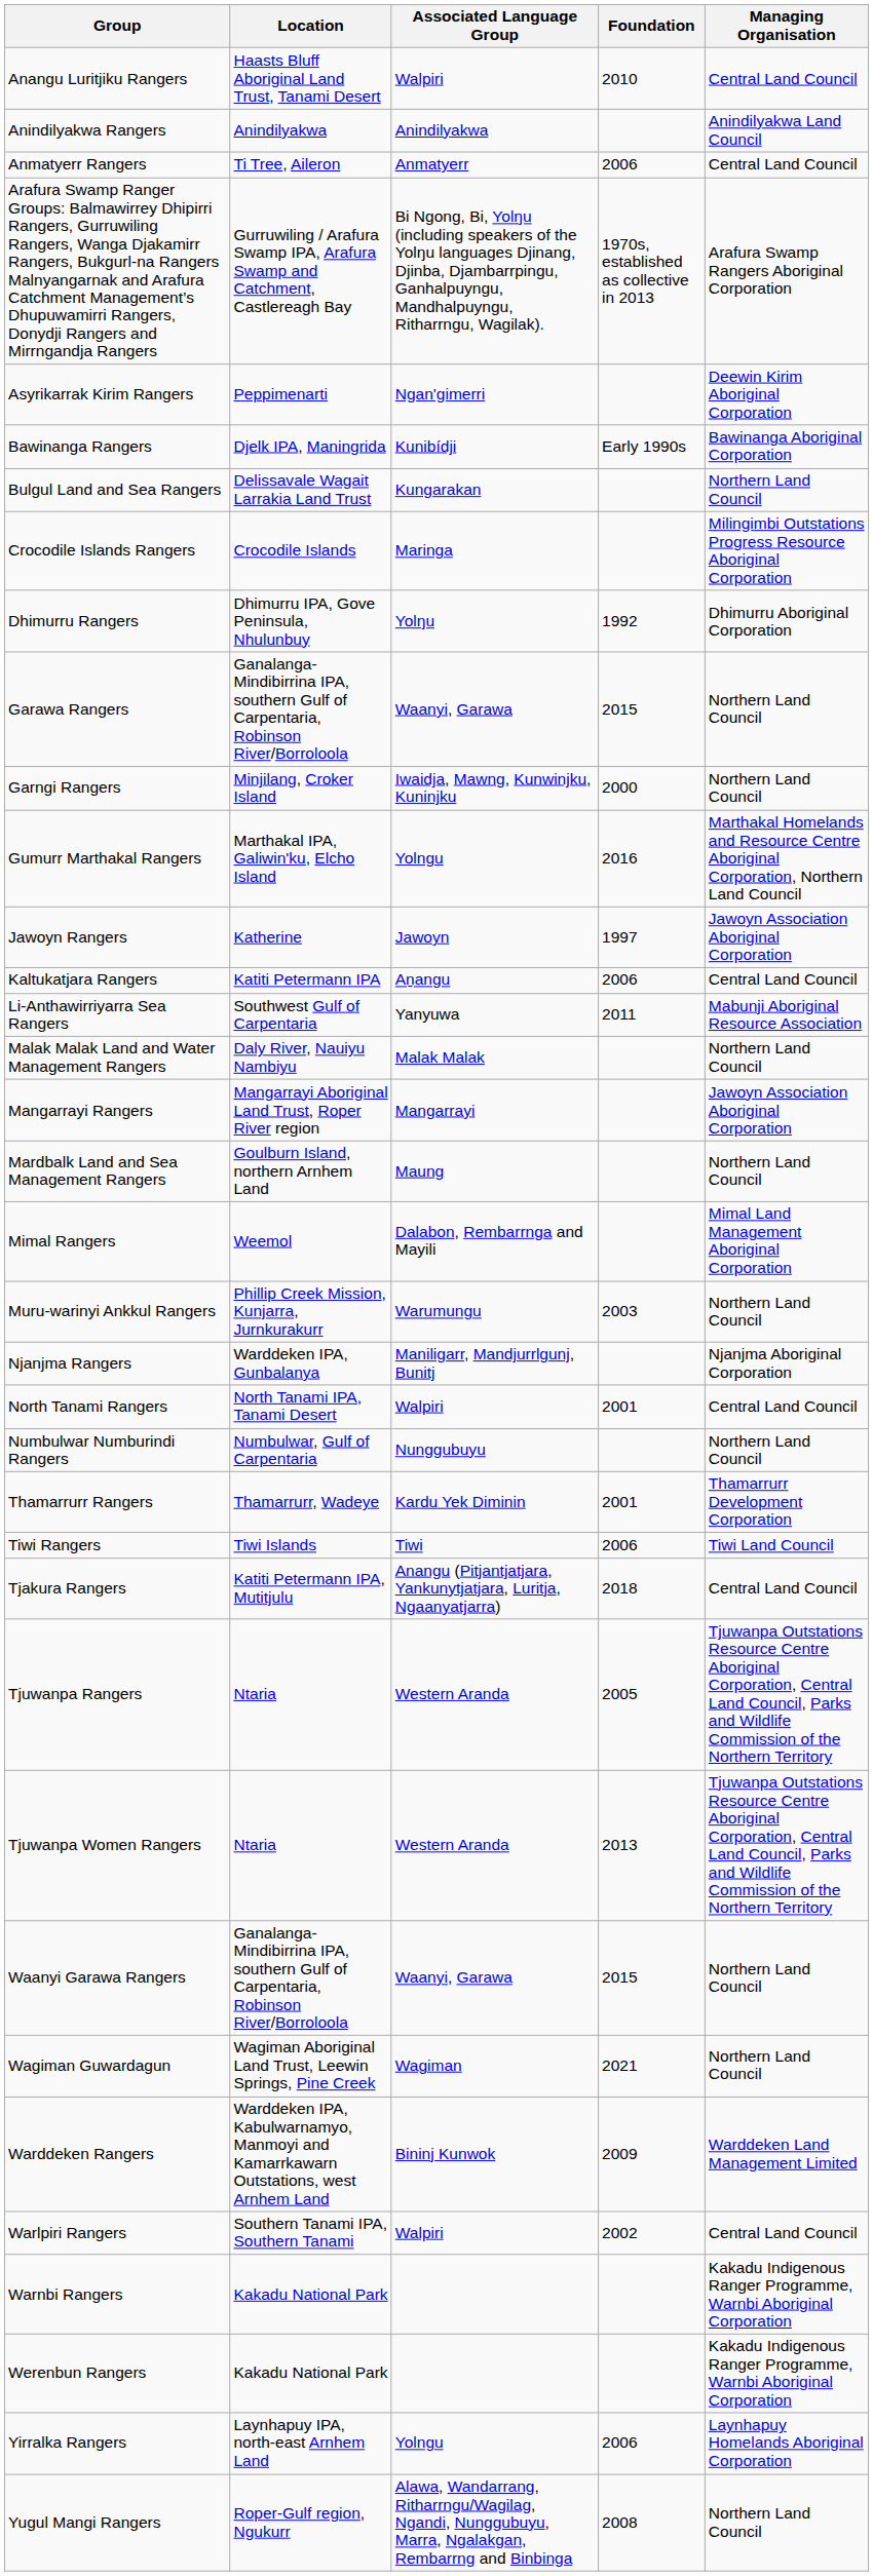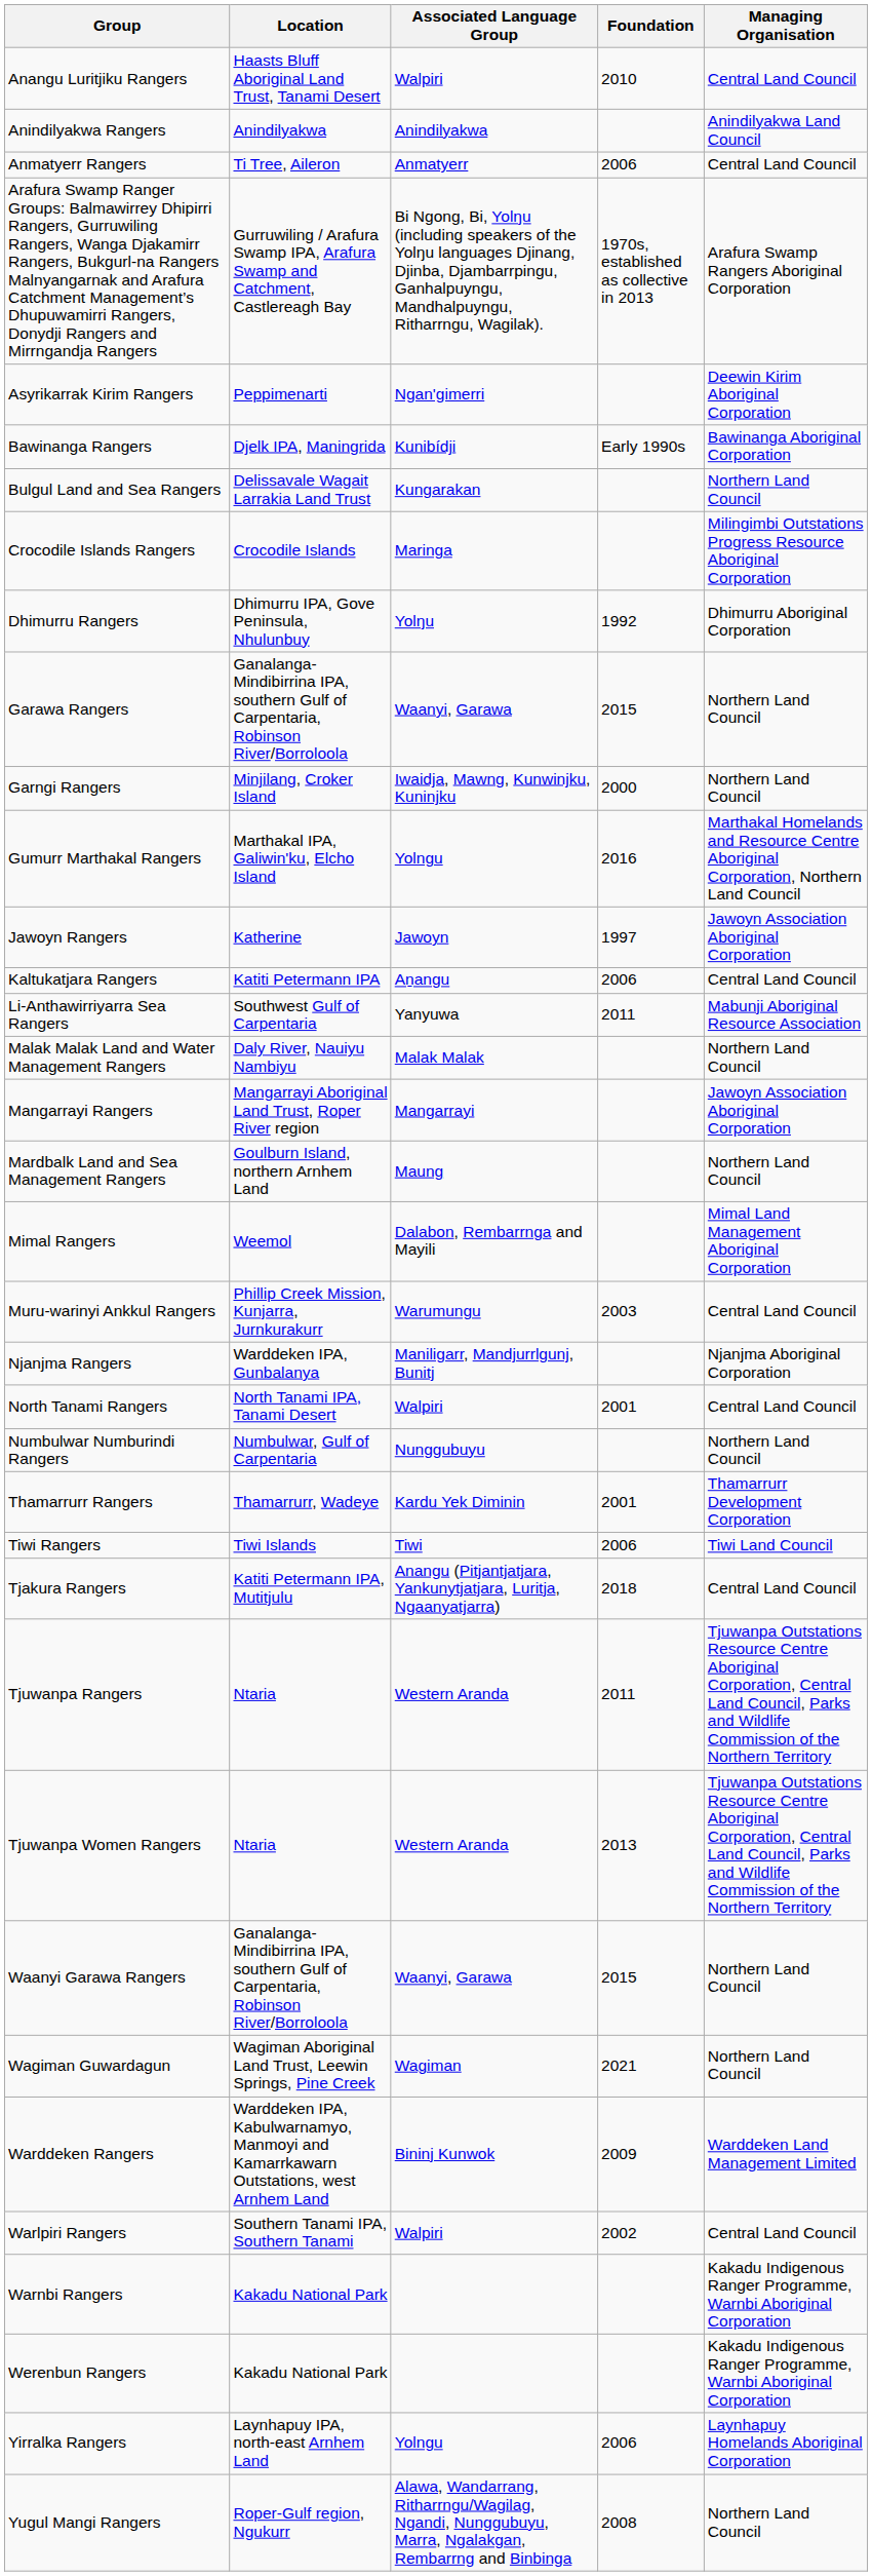Muru-warinyi Ankkul Rangers | Managing Organisation: Northern Land Council -> Central Land Council
Tjuwanpa Rangers | Foundation: 2005 -> 2011
